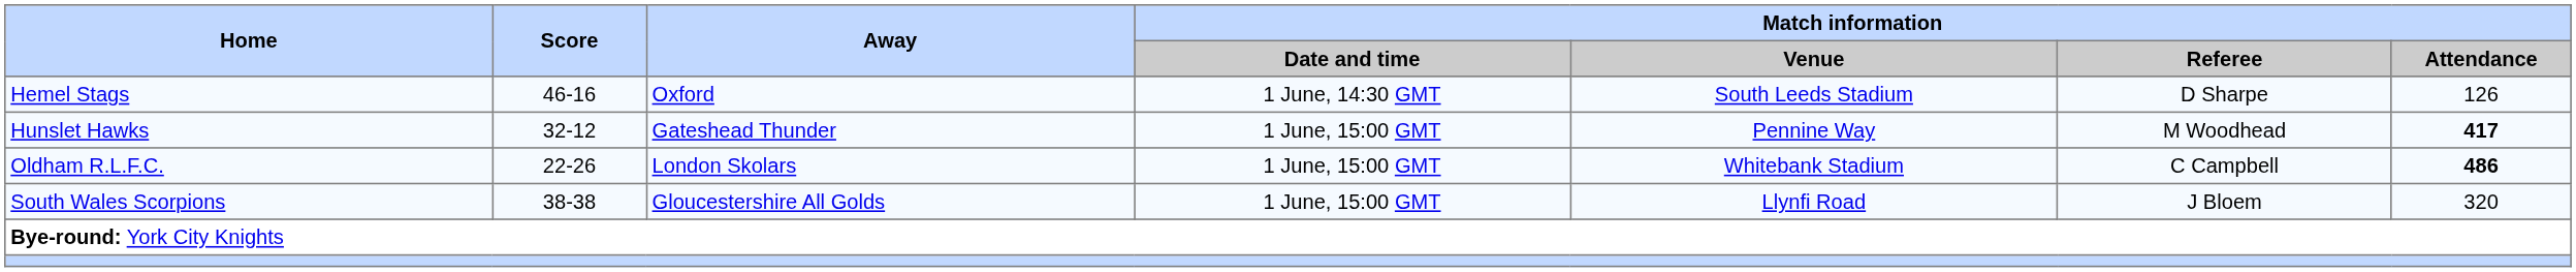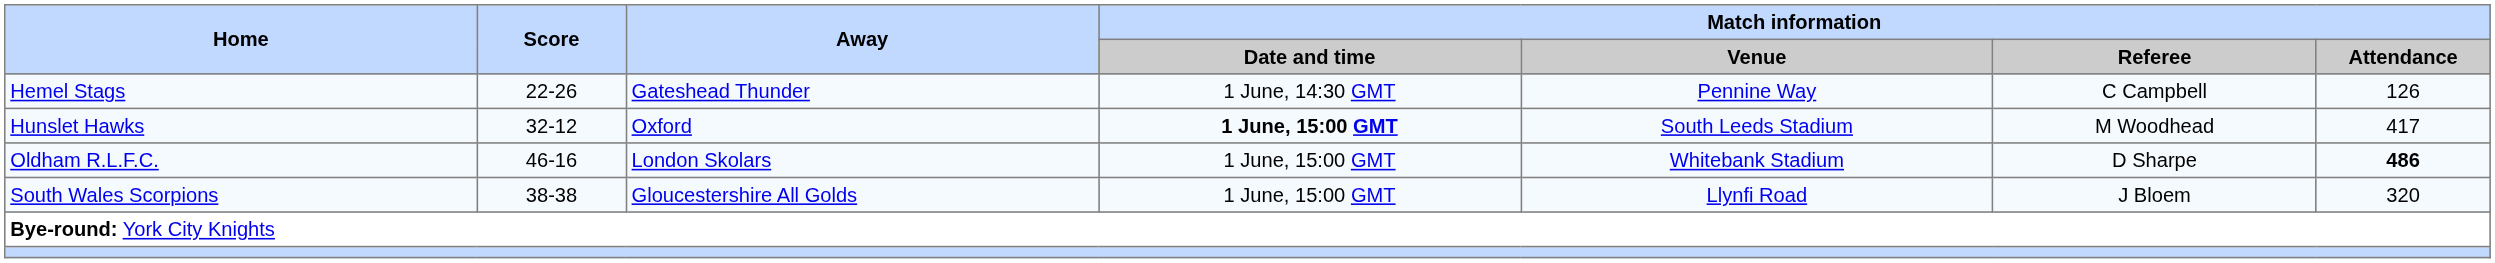Hemel Stags | Score: 46-16 -> 22-26
Hemel Stags | Away: Oxford -> Gateshead Thunder
Hemel Stags | Match information / Venue: South Leeds Stadium -> Pennine Way
Hemel Stags | Match information / Referee: D Sharpe -> C Campbell
Hunslet Hawks | Away: Gateshead Thunder -> Oxford
Hunslet Hawks | Match information / Date and time: normal -> bold
Hunslet Hawks | Match information / Venue: Pennine Way -> South Leeds Stadium
Hunslet Hawks | Match information / Attendance: bold -> normal
Oldham R.L.F.C. | Score: 22-26 -> 46-16
Oldham R.L.F.C. | Match information / Referee: C Campbell -> D Sharpe
